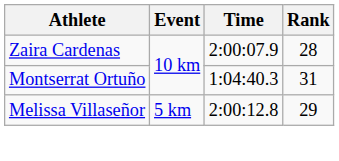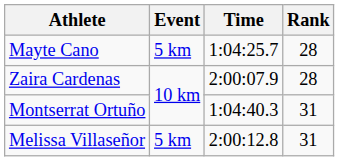+ row: Mayte Cano | 5 km | 1:04:25.7 | 28
Melissa Villaseñor | Rank: 29 -> 31
